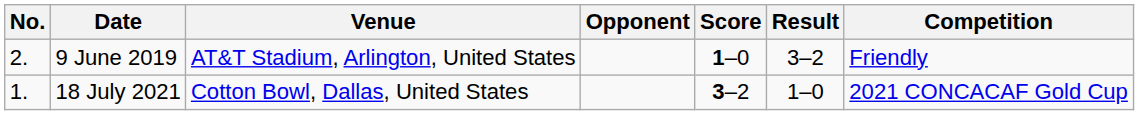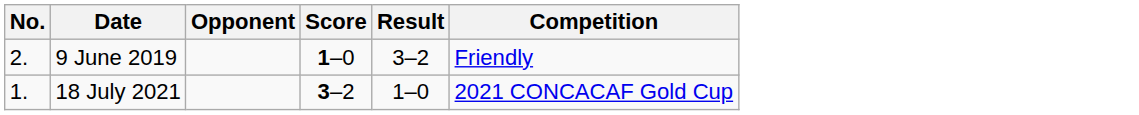- column: Venue | AT&T Stadium, Arlington, United States | Cotton Bowl, Dallas, United States
